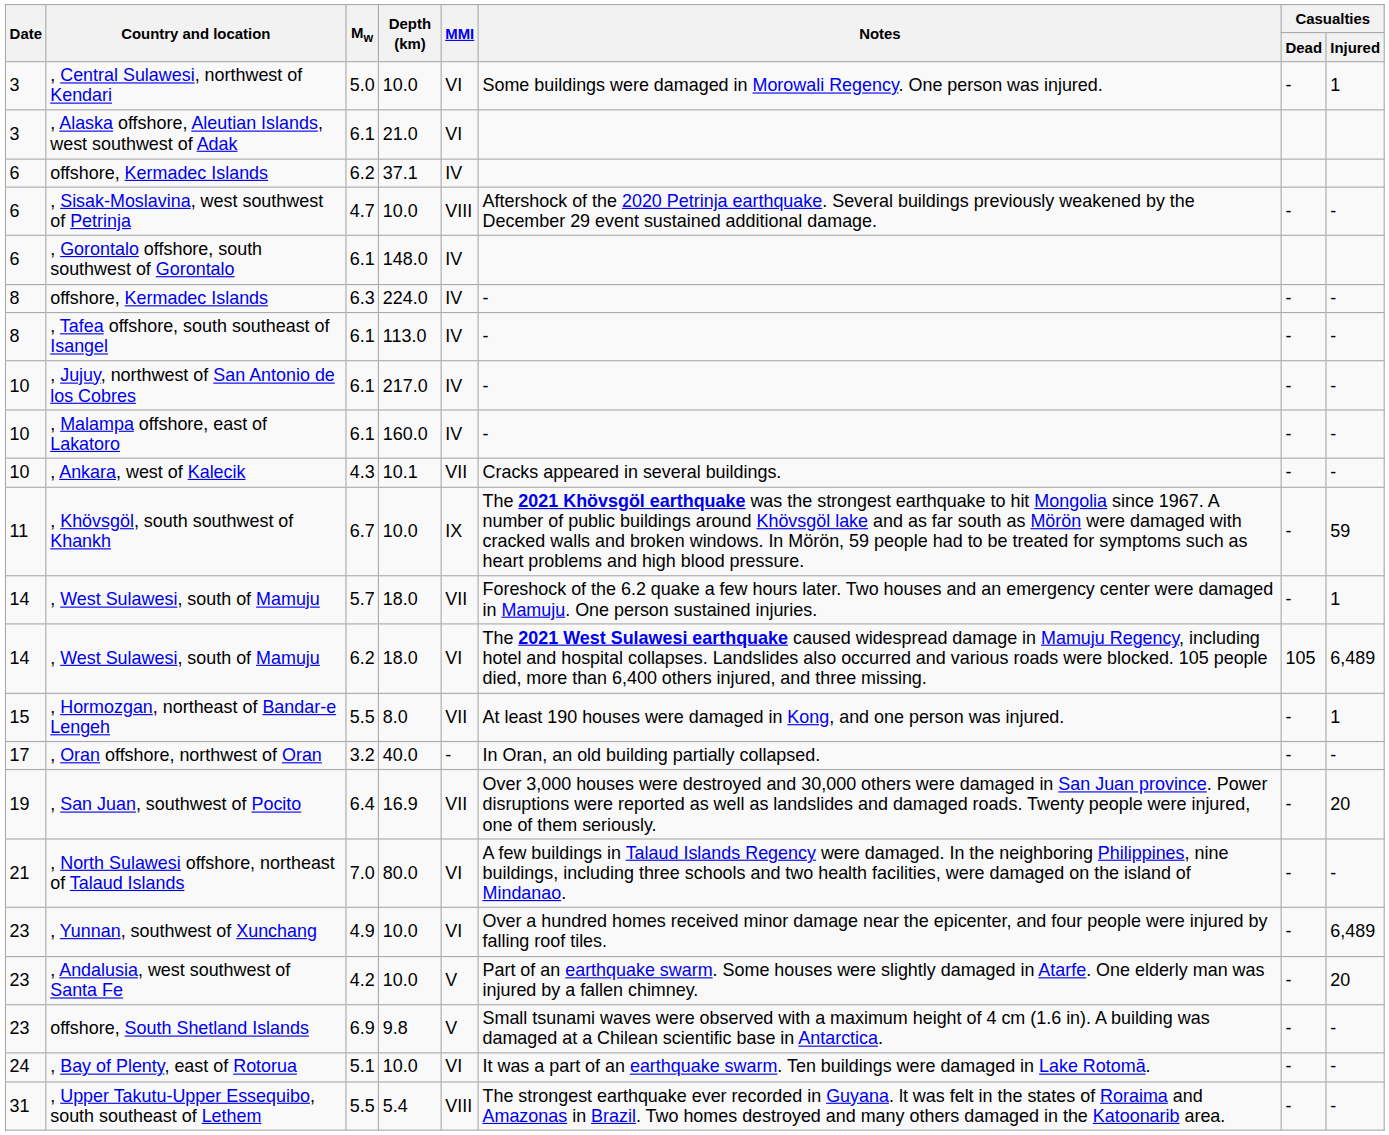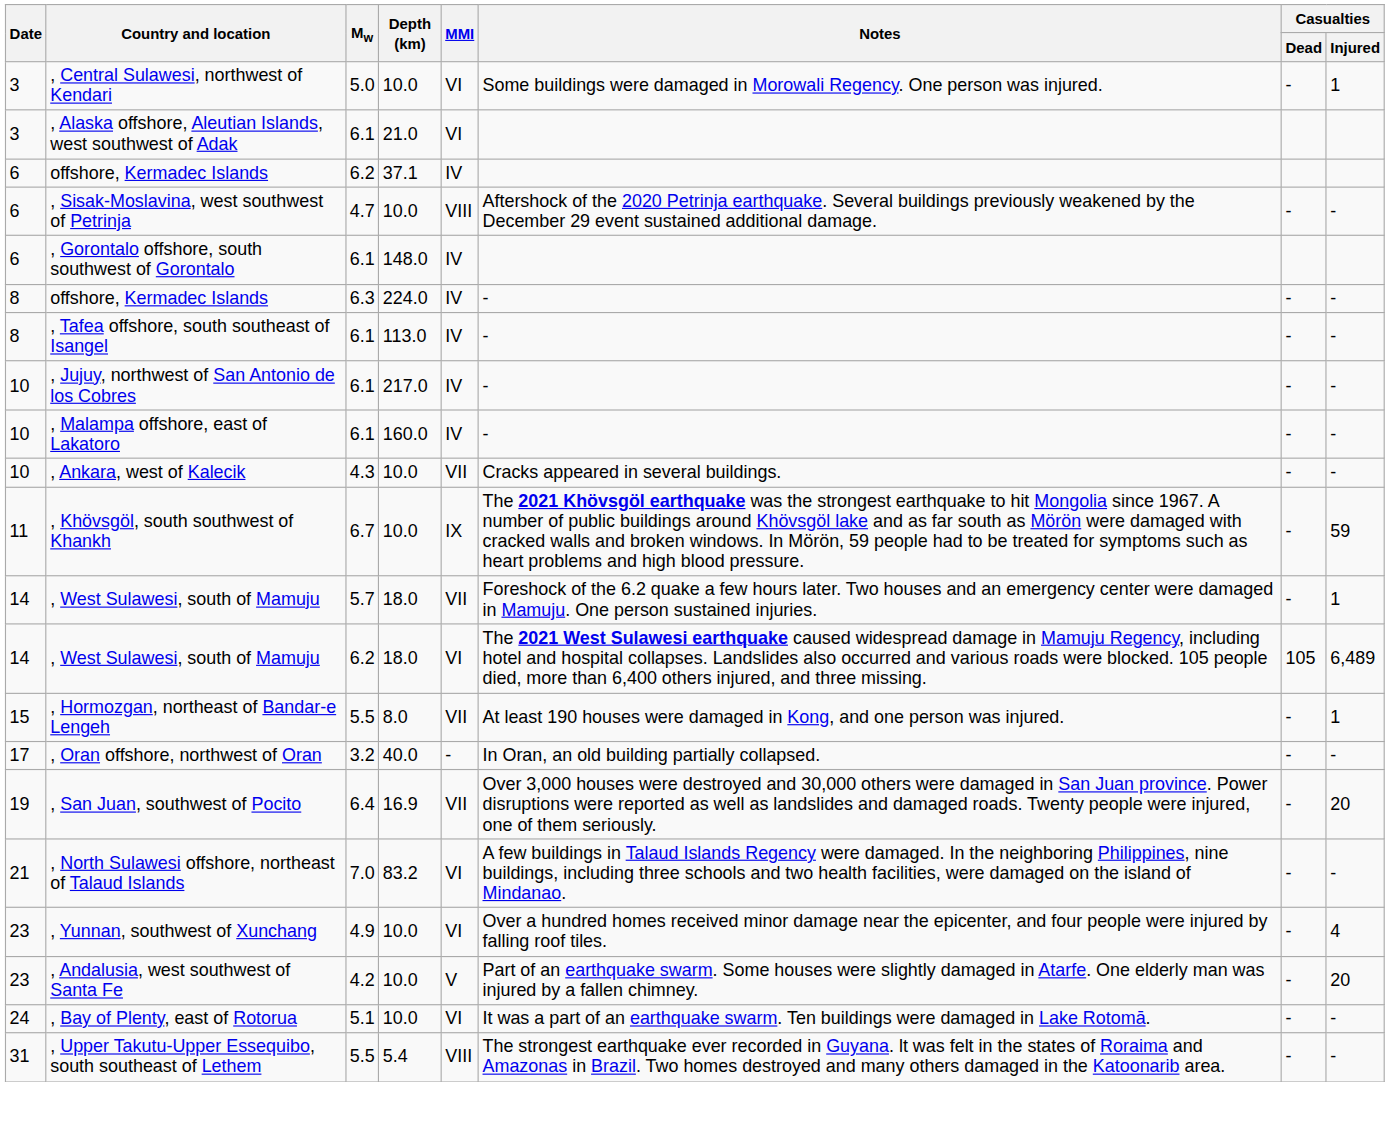, Ankara, west of Kalecik | Depth (km): 10.1 -> 10.0
, North Sulawesi offshore, northeast of Talaud Islands | Depth (km): 80.0 -> 83.2
, Yunnan, southwest of Xunchang | Casualties / Injured: 6,489 -> 4
- row: 23 | offshore, South Shetland Islands | 6.9 | 9.8 | V | Small tsunami waves were observed with a maximum height of 4 cm (1.6 in). A building was damaged at a Chilean scientific base in Antarctica. | - | -
